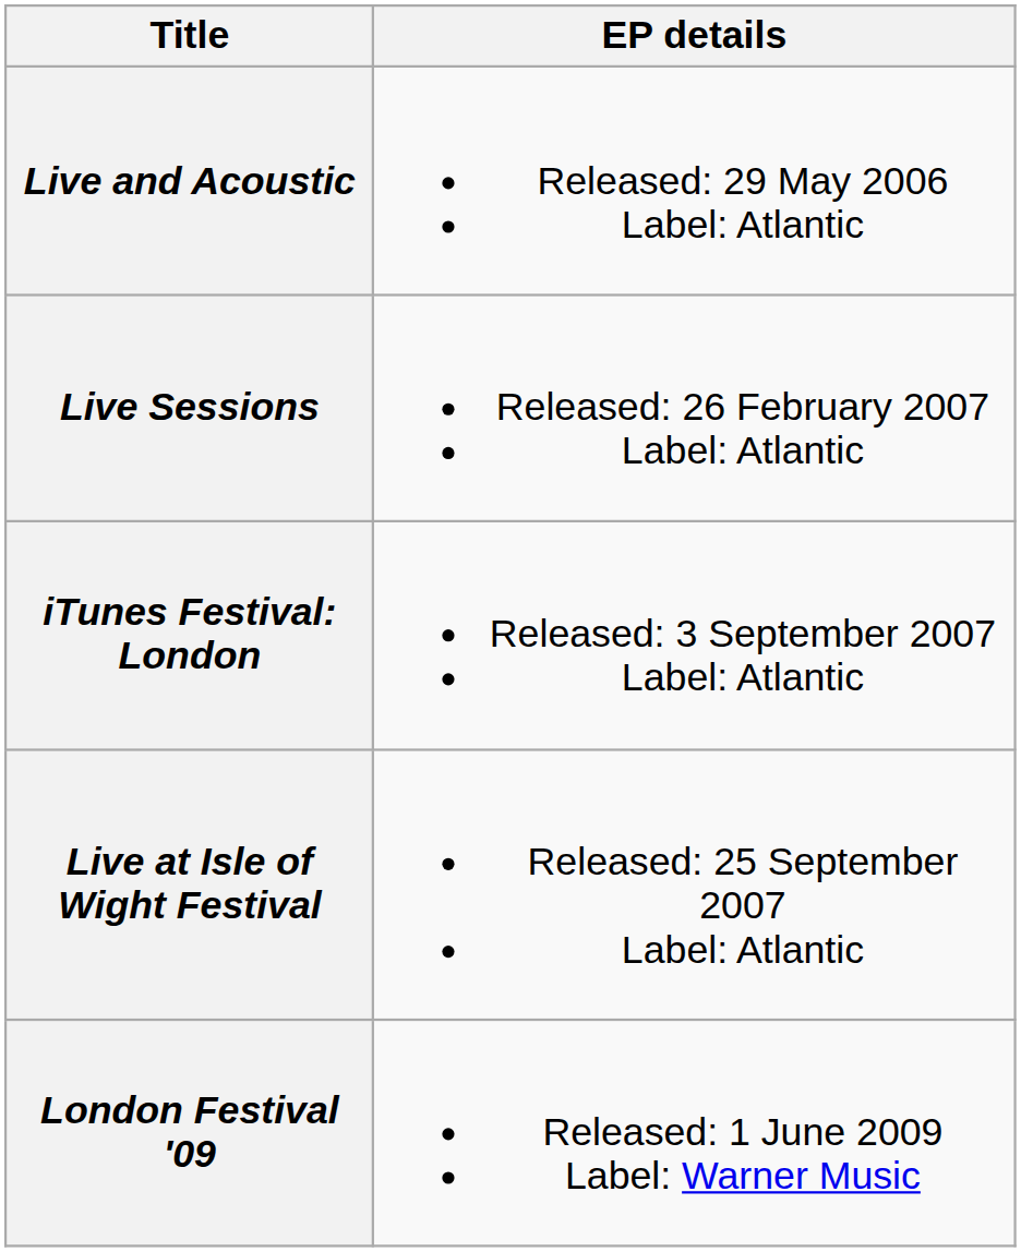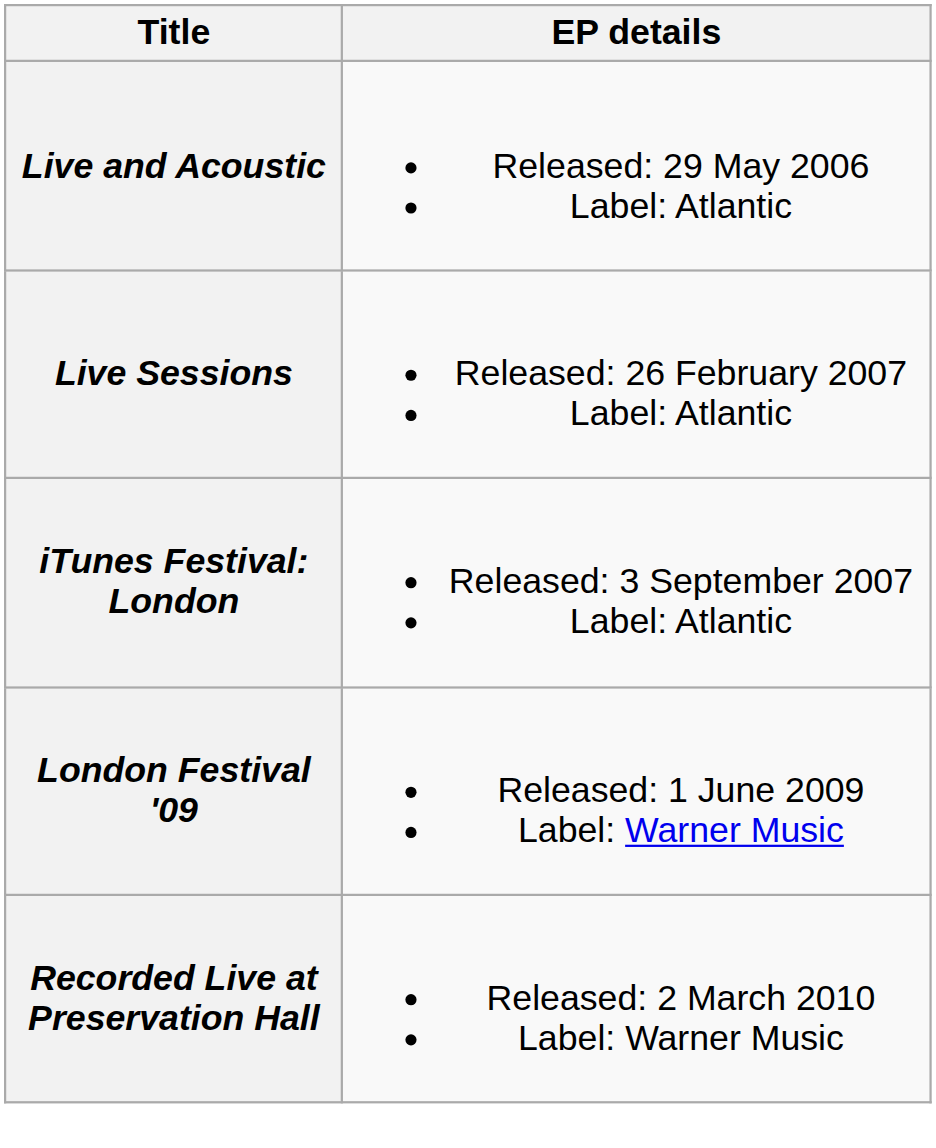- row: Live at Isle of Wight Festival | Released: 25 September 2007 Label: Atlantic
+ row: Recorded Live at Preservation Hall | Released: 2 March 2010 Label: Warner Music
